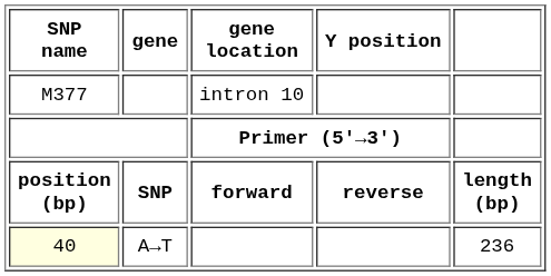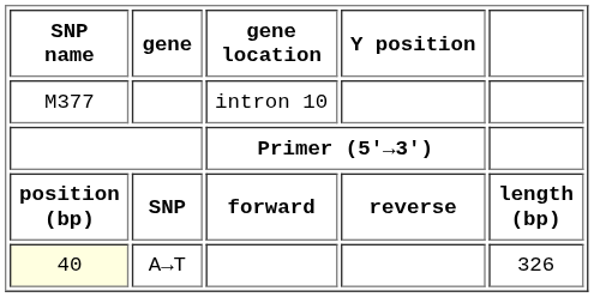A→T | column 5: 236 -> 326
